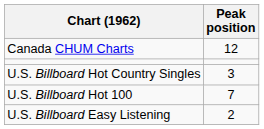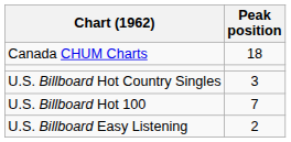Canada CHUM Charts | Peak position: 12 -> 18
